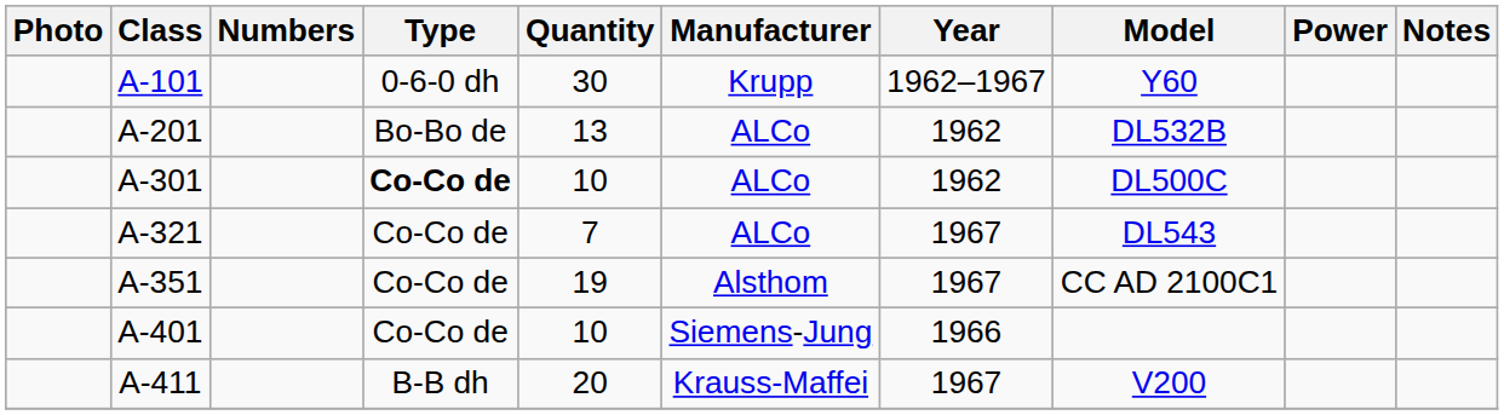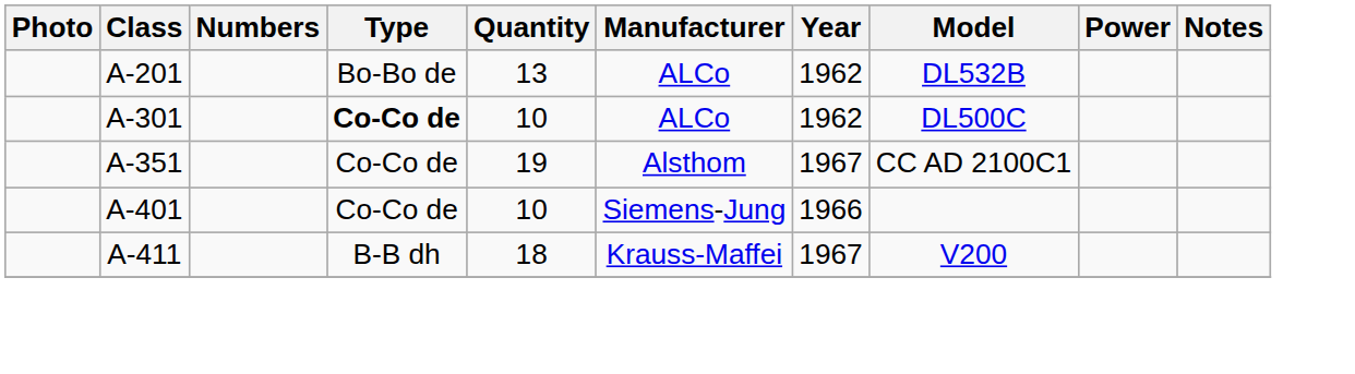- row: A-101 | 0-6-0 dh | 30 | Krupp | 1962–1967 | Y60
- row: A-321 | Co-Co de | 7 | ALCo | 1967 | DL543
A-411 | Quantity: 20 -> 18
